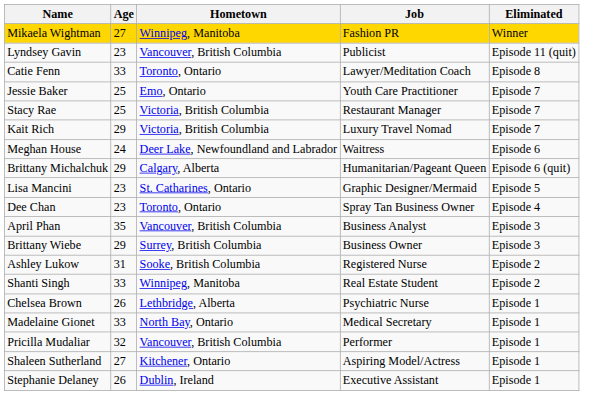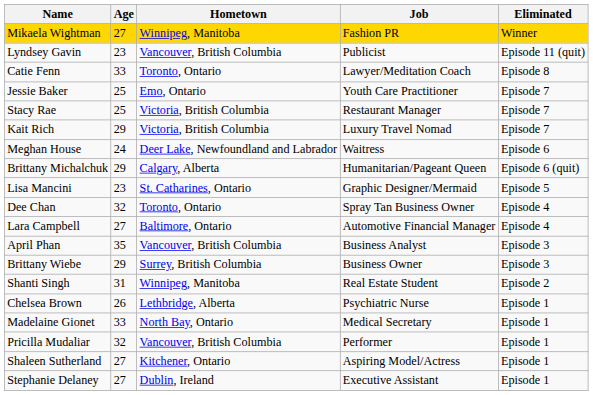Dee Chan | Age: 23 -> 32
+ row: Lara Campbell | 27 | Baltimore, Ontario | Automotive Financial Manager | Episode 4
- row: Ashley Lukow | 31 | Sooke, British Columbia | Registered Nurse | Episode 2
Shanti Singh | Age: 33 -> 31
Stephanie Delaney | Age: 26 -> 27
